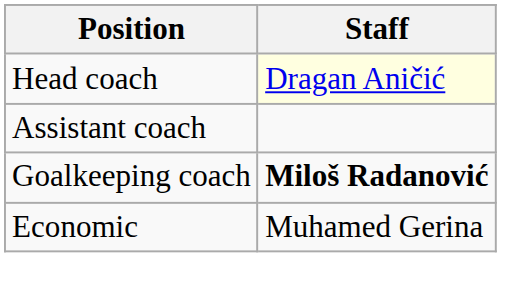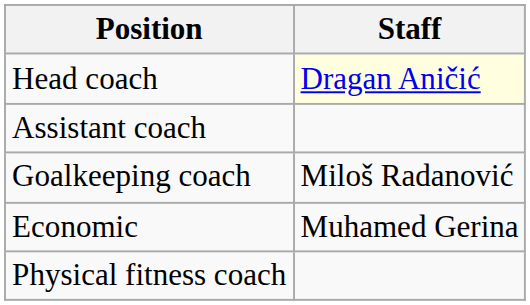Goalkeeping coach | Staff: bold -> normal
+ row: Physical fitness coach
